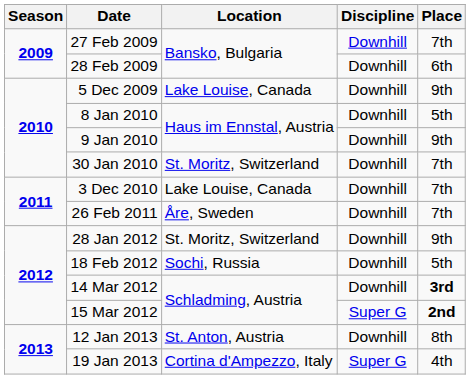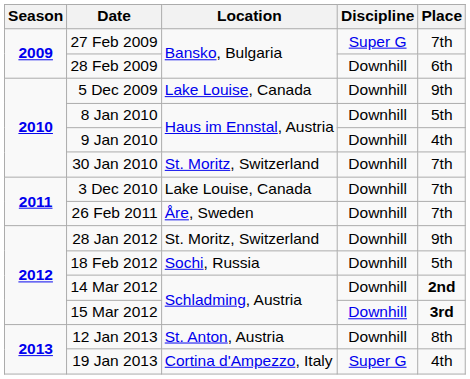27 Feb 2009 | Discipline: Downhill -> Super G
9 Jan 2010 | Place: 9th -> 4th
14 Mar 2012 | Place: 3rd -> 2nd
15 Mar 2012 | Discipline: Super G -> Downhill
15 Mar 2012 | Place: 2nd -> 3rd
